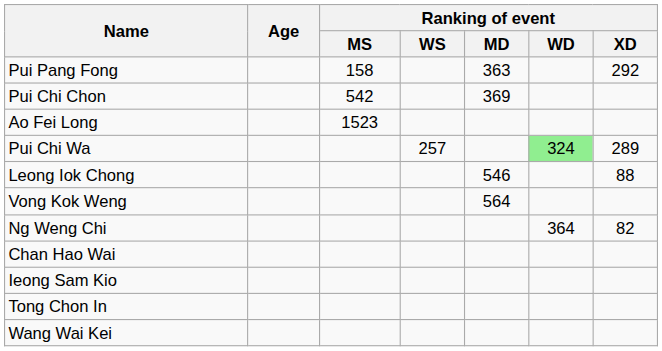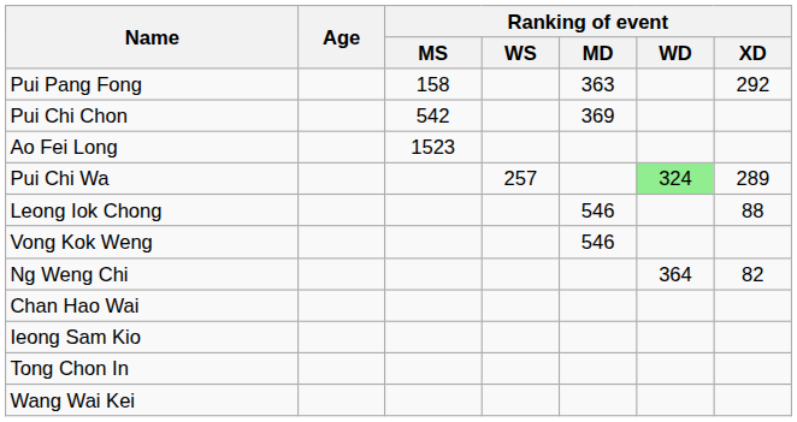Vong Kok Weng | Ranking of event / MD: 564 -> 546
